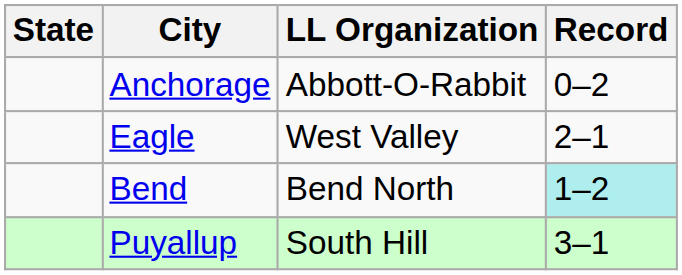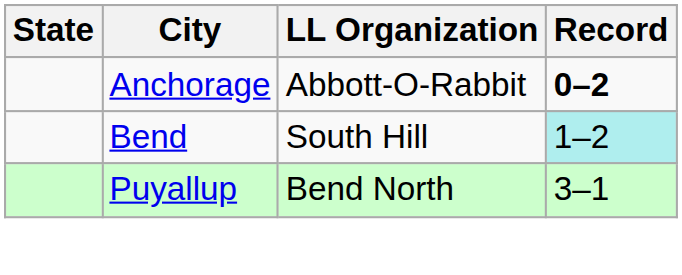Anchorage | Record: normal -> bold
- row: Eagle | West Valley | 2–1
Bend | LL Organization: Bend North -> South Hill
Puyallup | LL Organization: South Hill -> Bend North
